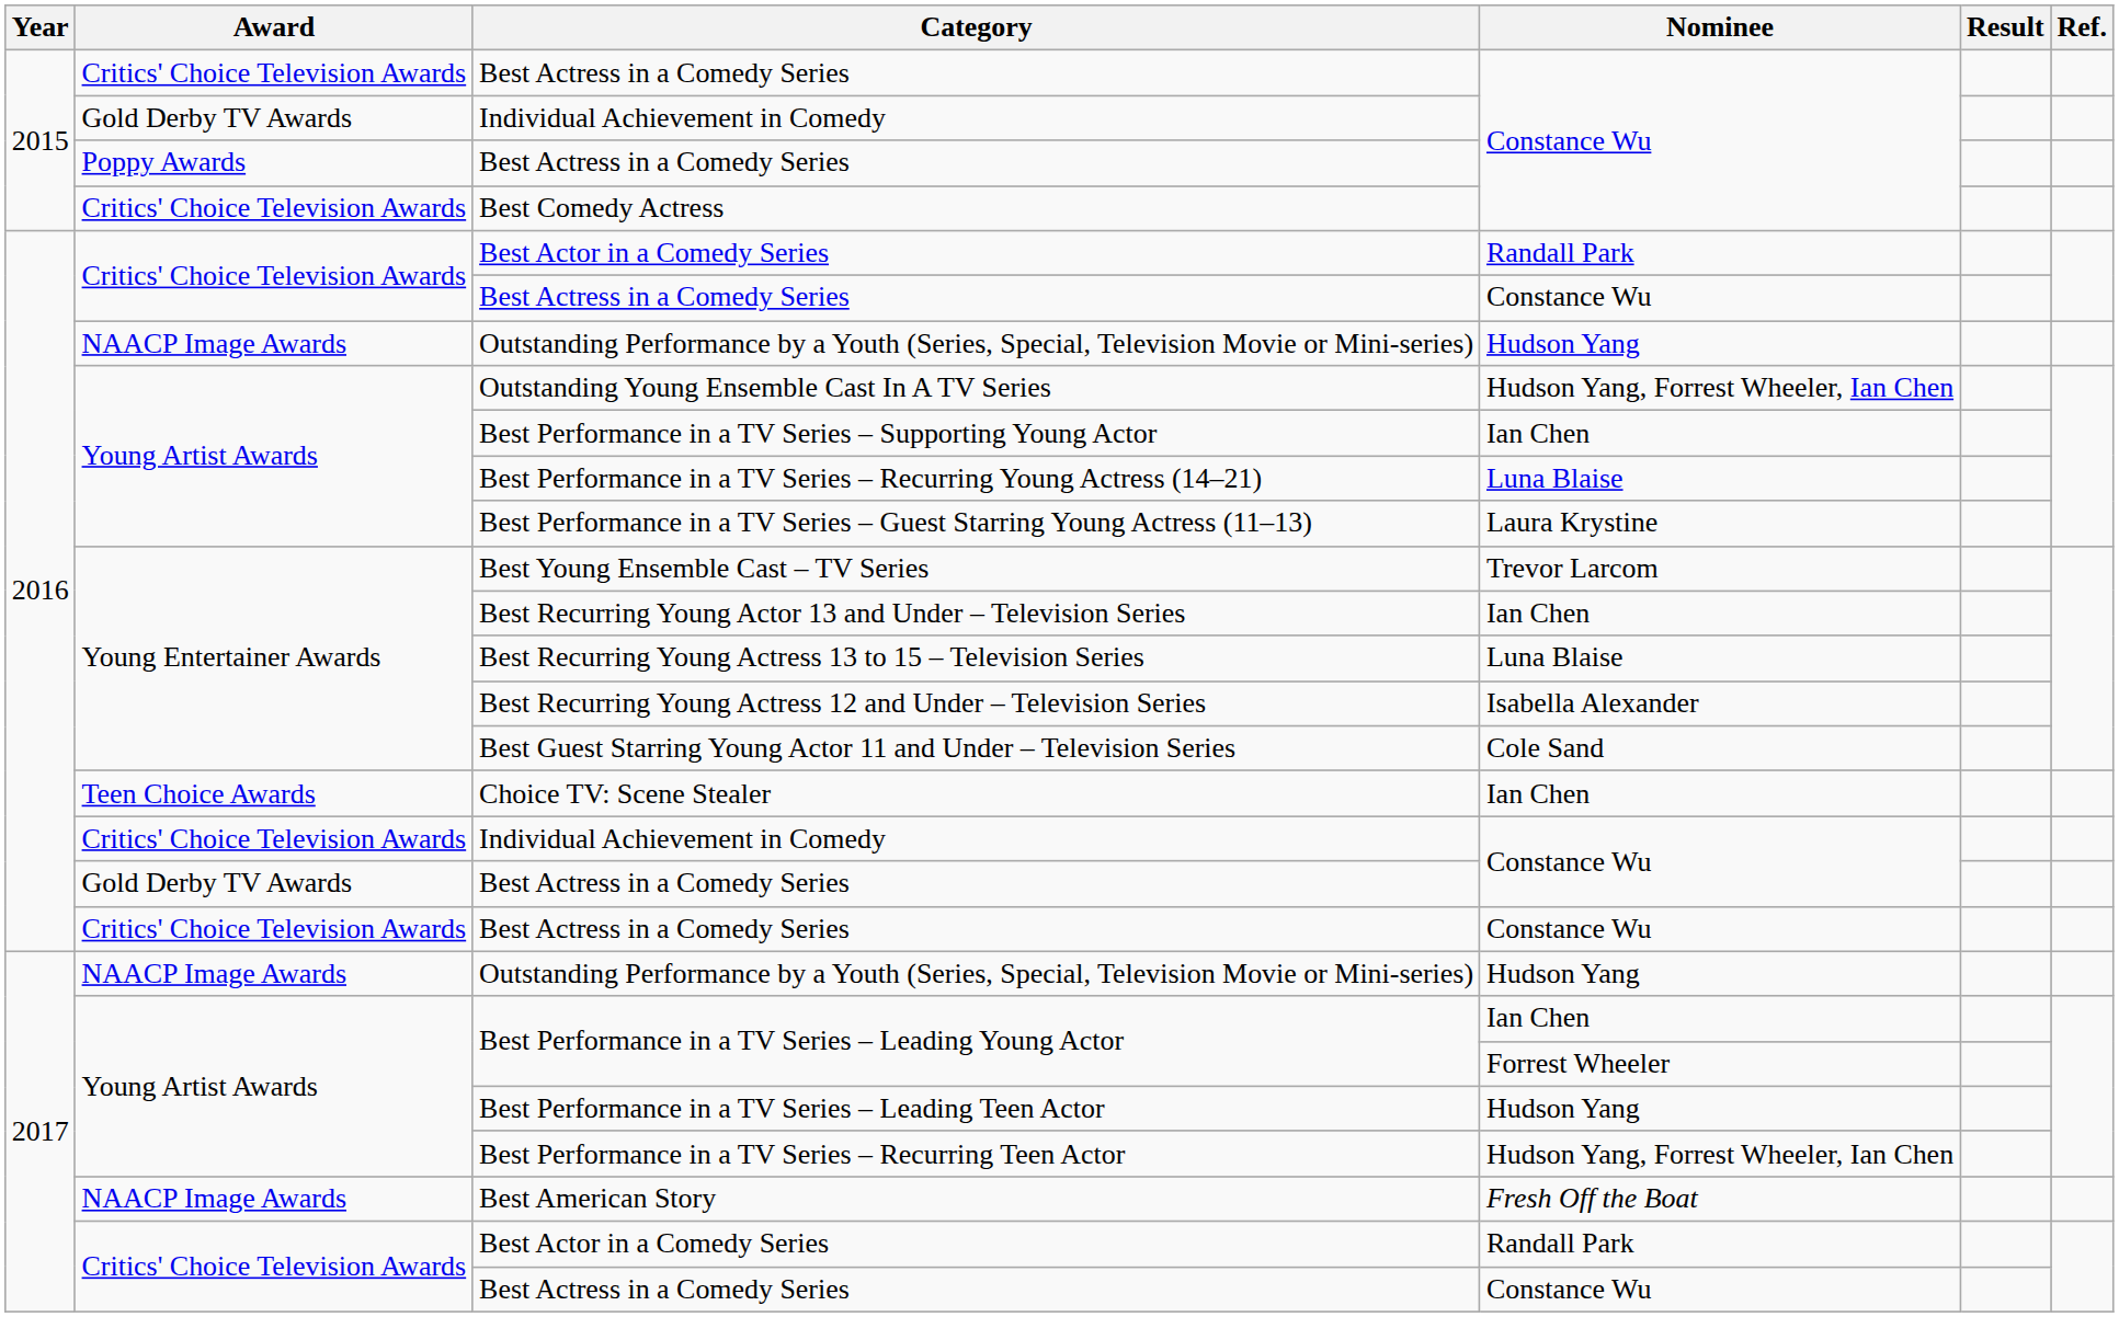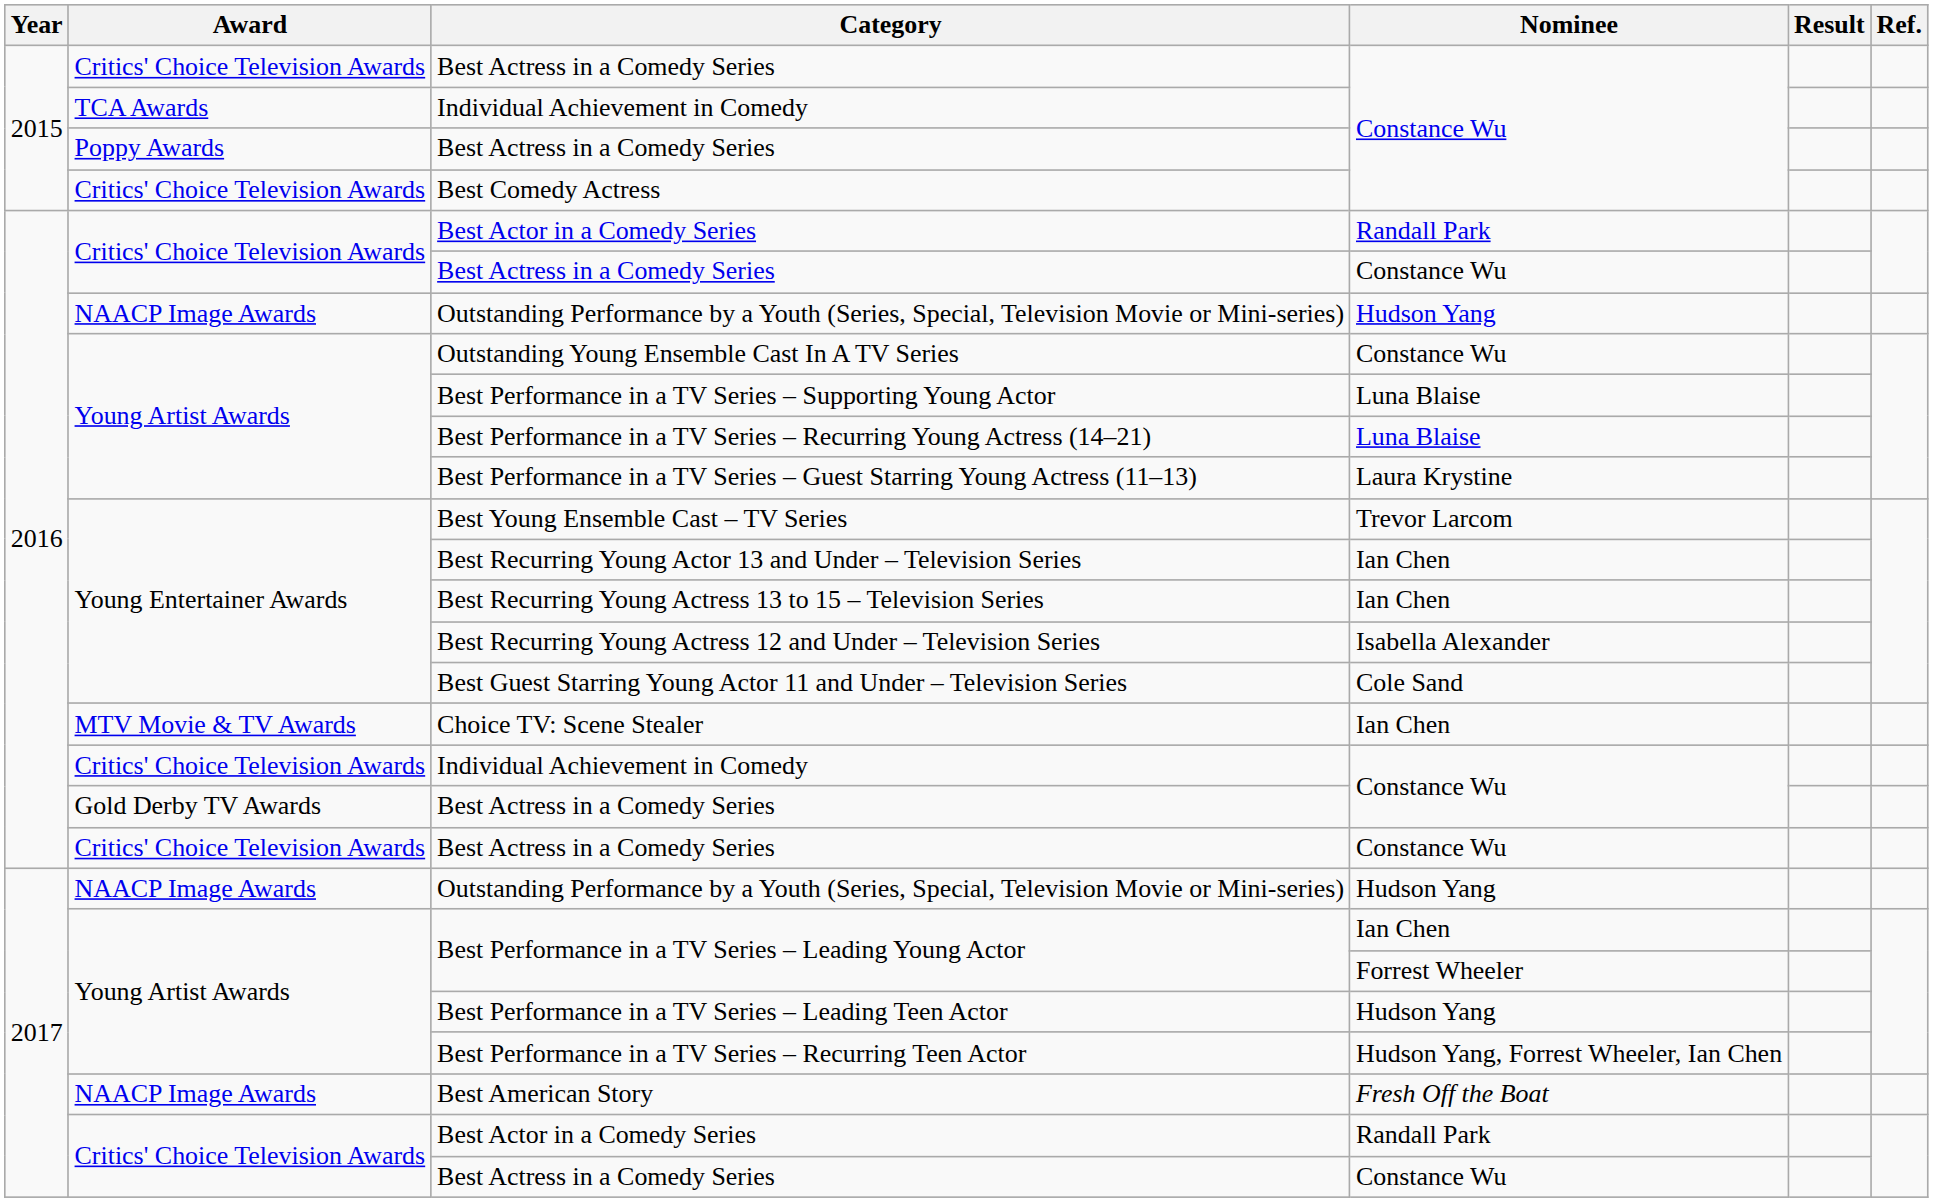2015 / Individual Achievement in Comedy | Award: Gold Derby TV Awards -> TCA Awards
Outstanding Young Ensemble Cast In A TV Series | Nominee: Hudson Yang, Forrest Wheeler, Ian Chen -> Constance Wu
Best Performance in a TV Series – Supporting Young Actor | Nominee: Ian Chen -> Luna Blaise
Best Recurring Young Actress 13 to 15 – Television Series | Nominee: Luna Blaise -> Ian Chen
Choice TV: Scene Stealer | Award: Teen Choice Awards -> MTV Movie & TV Awards
